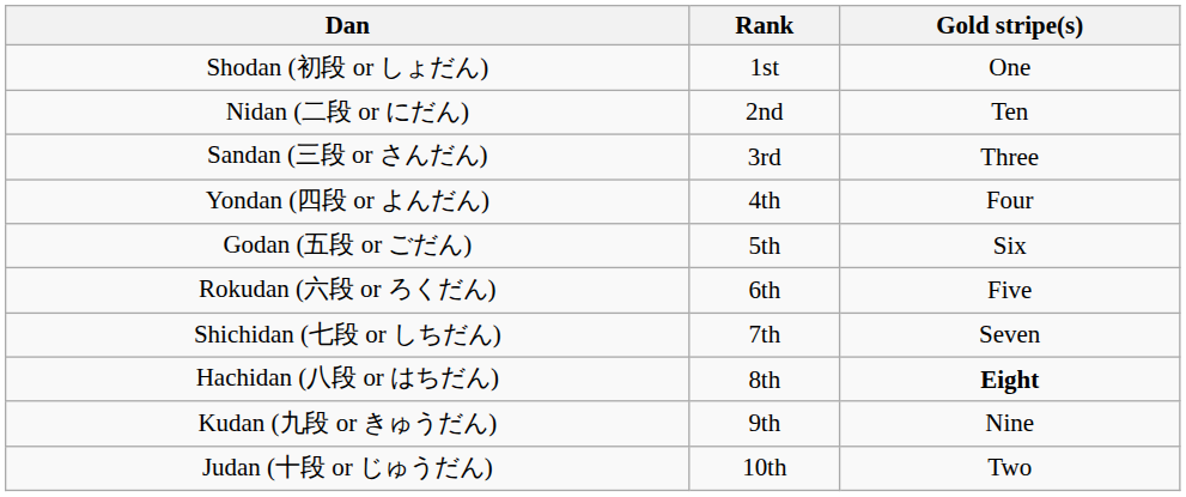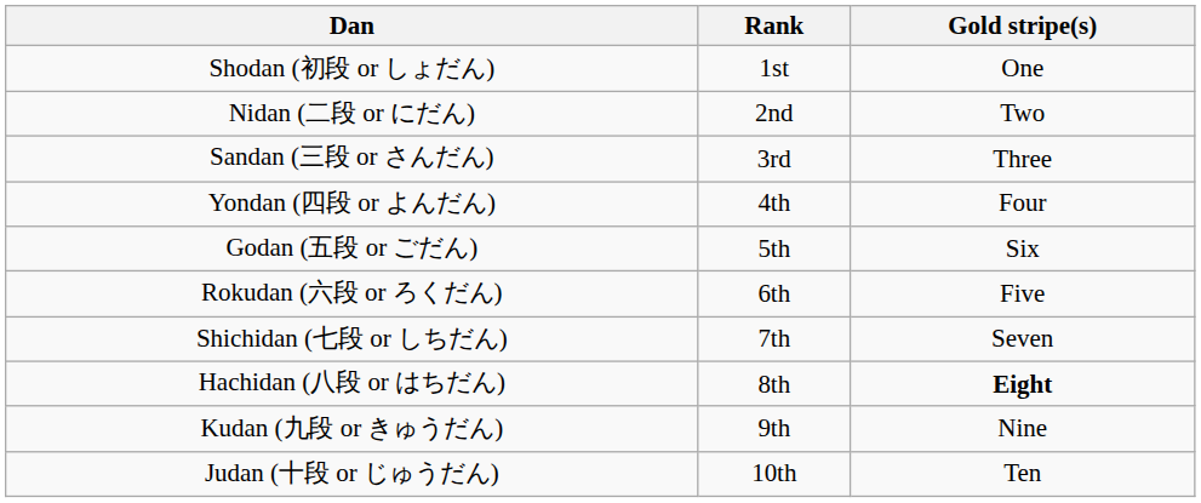Nidan (二段 or にだん) | Gold stripe(s): Ten -> Two
Judan (十段 or じゅうだん) | Gold stripe(s): Two -> Ten
